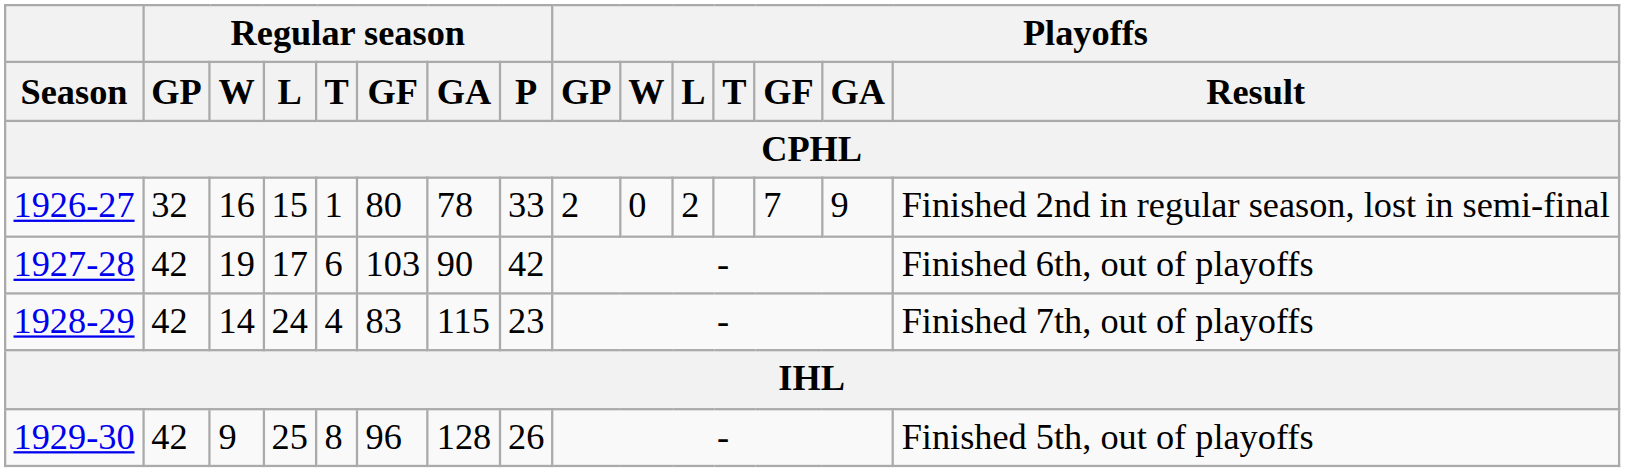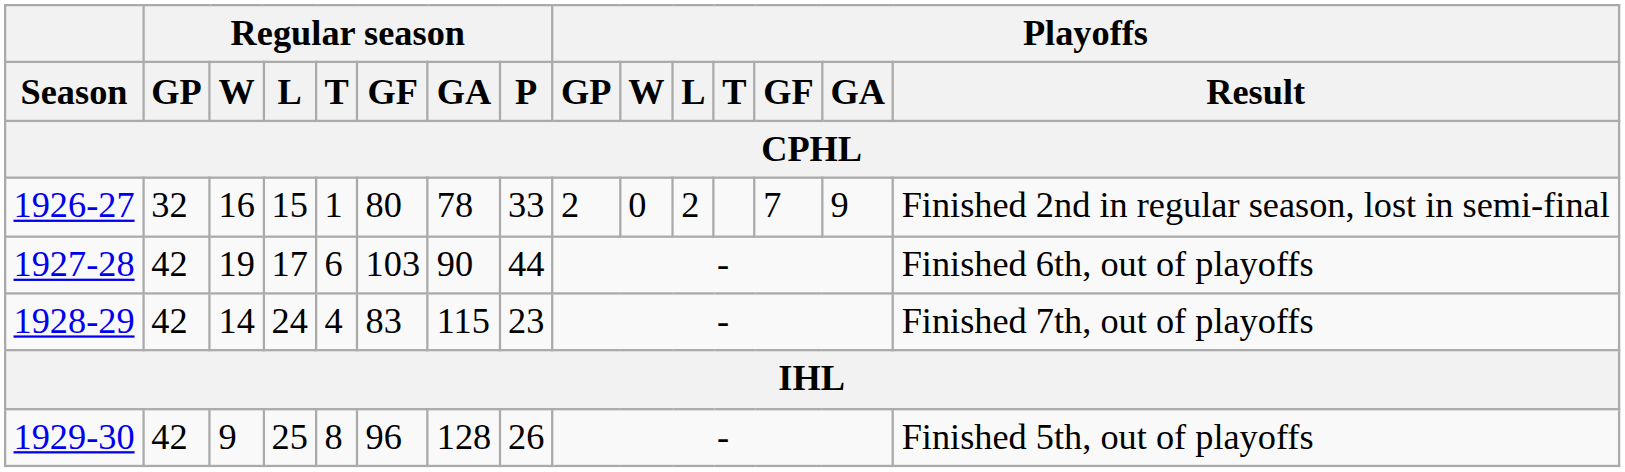1927-28 | Regular season / P: 42 -> 44
